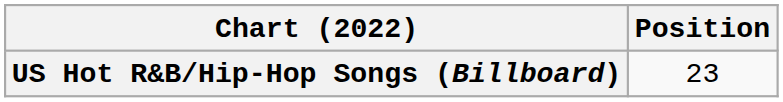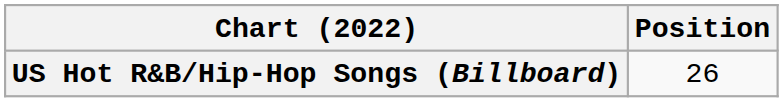US Hot R&B/Hip-Hop Songs (Billboard) | Position: 23 -> 26
